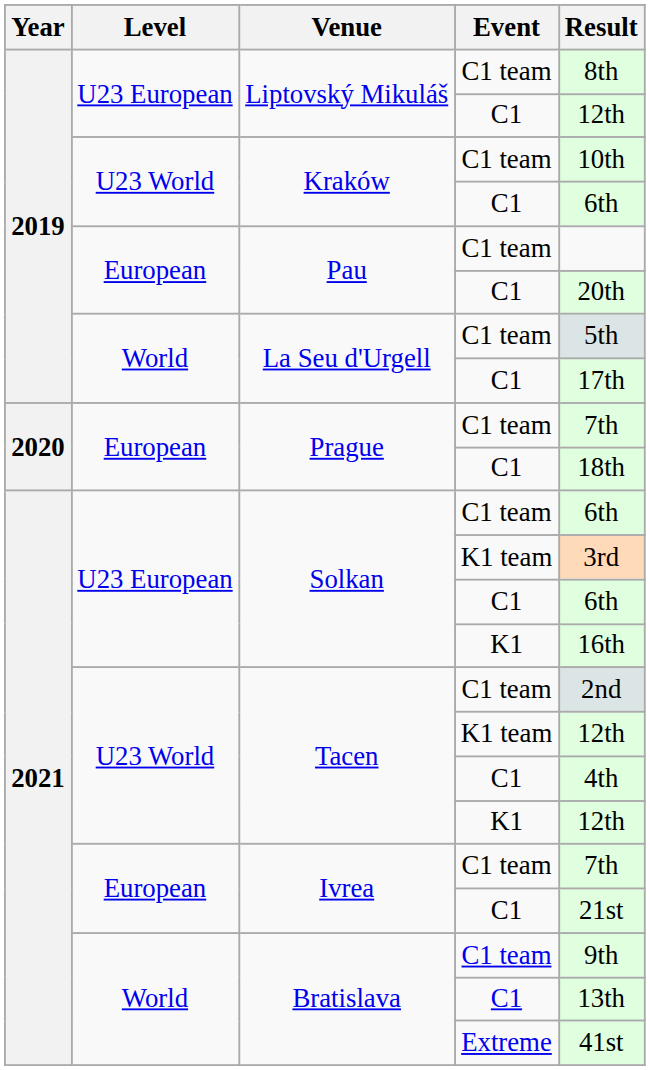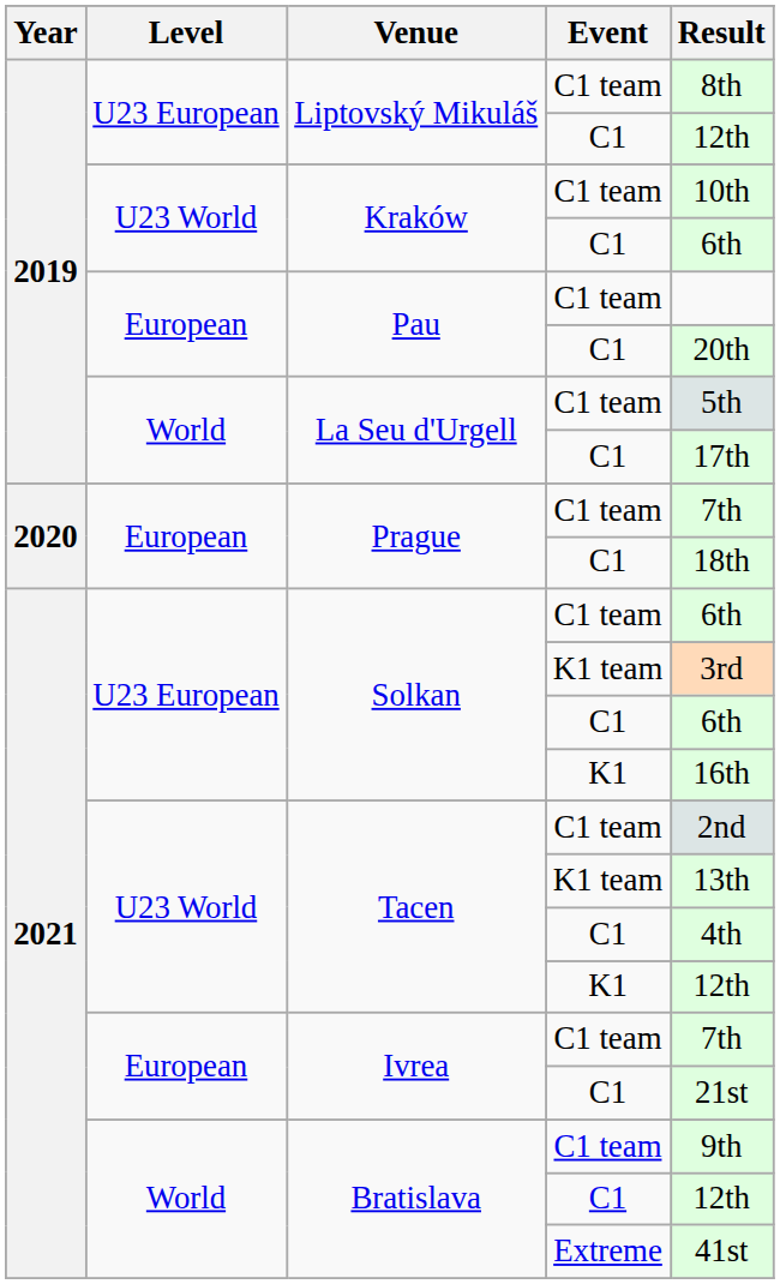Tacen / K1 team | Result: 12th -> 13th
Bratislava / C1 | Result: 13th -> 12th
